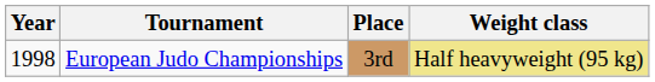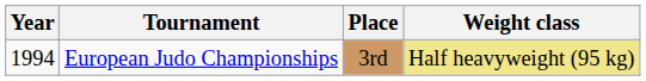European Judo Championships | Year: 1998 -> 1994
